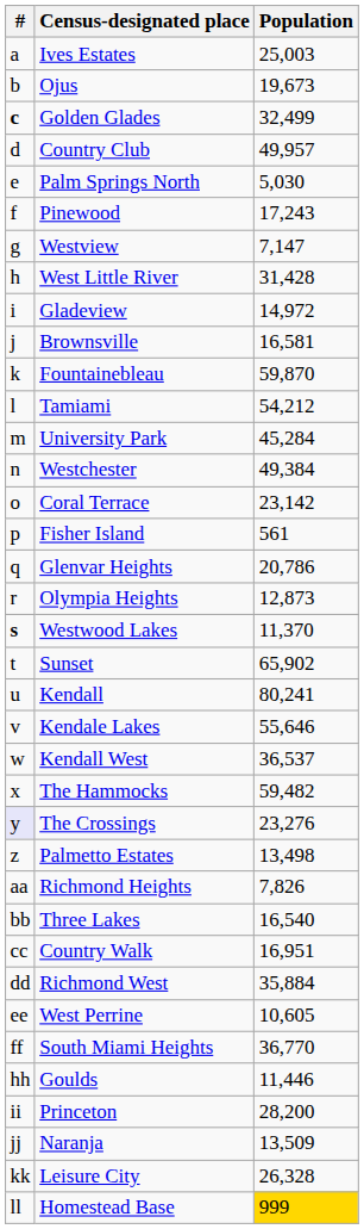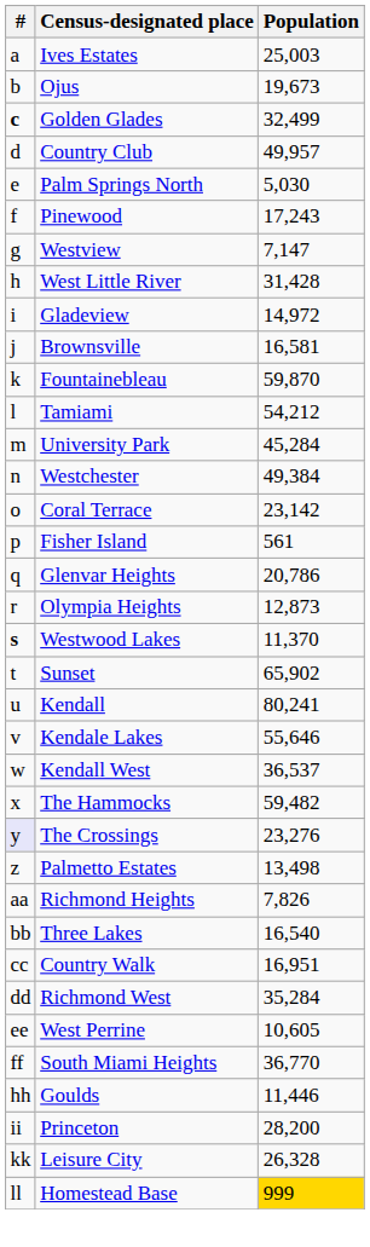Richmond West | Population: 35,884 -> 35,284
- row: jj | Naranja | 13,509
